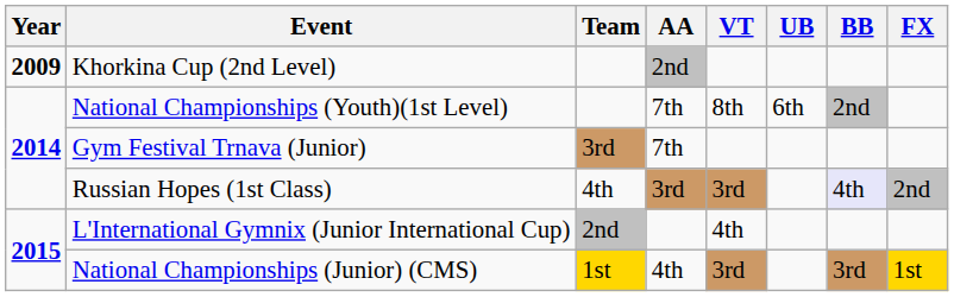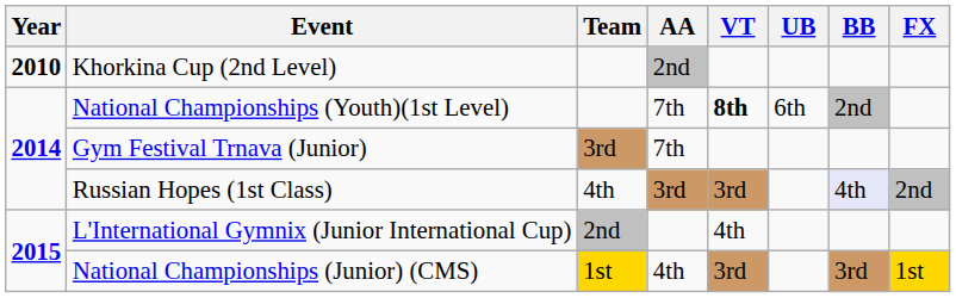Khorkina Cup (2nd Level) | Year: 2009 -> 2010
National Championships (Youth)(1st Level) | VT: normal -> bold
